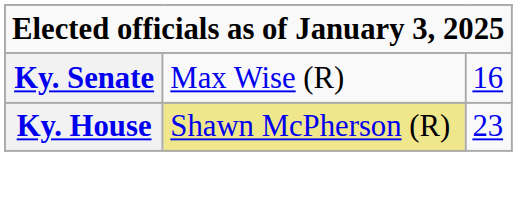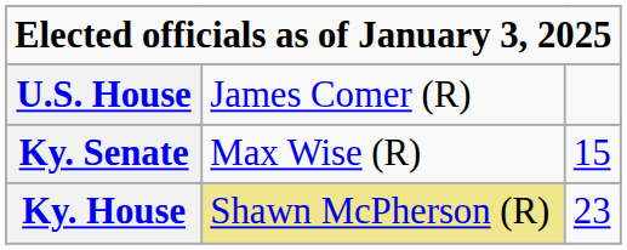+ row: U.S. House | James Comer (R)
Ky. Senate | column 3: 16 -> 15
